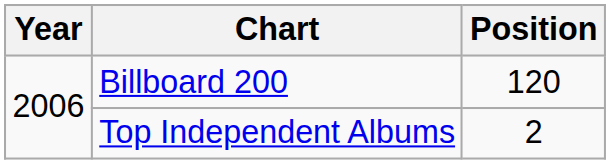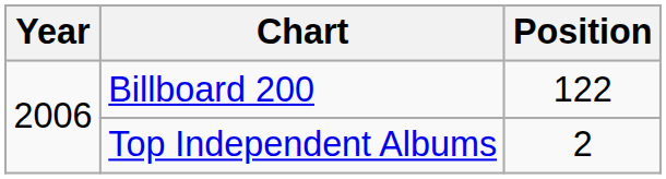Billboard 200 | Position: 120 -> 122
